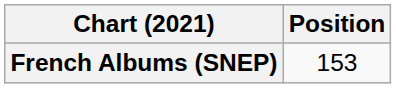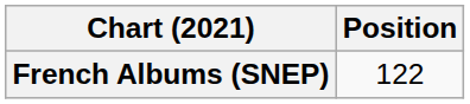French Albums (SNEP) | Position: 153 -> 122
